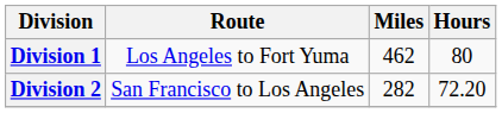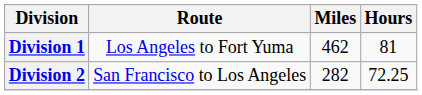Division 1 | Hours: 80 -> 81
Division 2 | Hours: 72.20 -> 72.25
